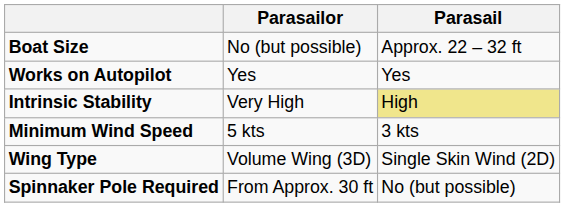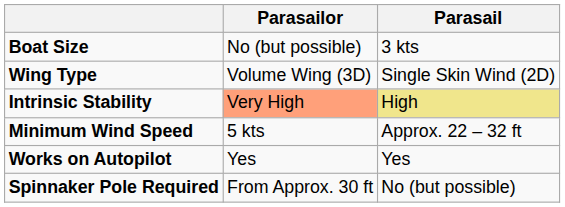Boat Size | Parasail: Approx. 22 – 32 ft -> 3 kts
rows swapped: Wing Type <-> Works on Autopilot
Intrinsic Stability | Parasailor: no background -> lightsalmon background
Minimum Wind Speed | Parasail: 3 kts -> Approx. 22 – 32 ft
